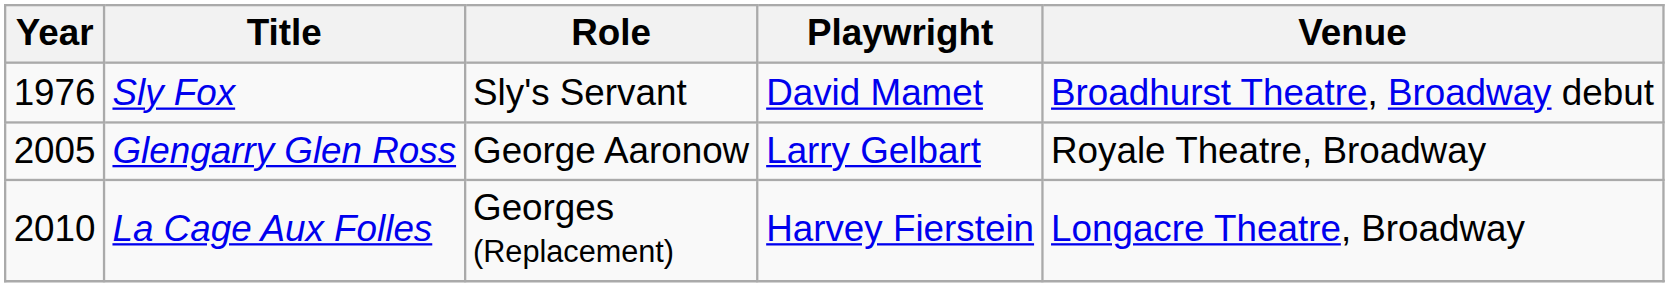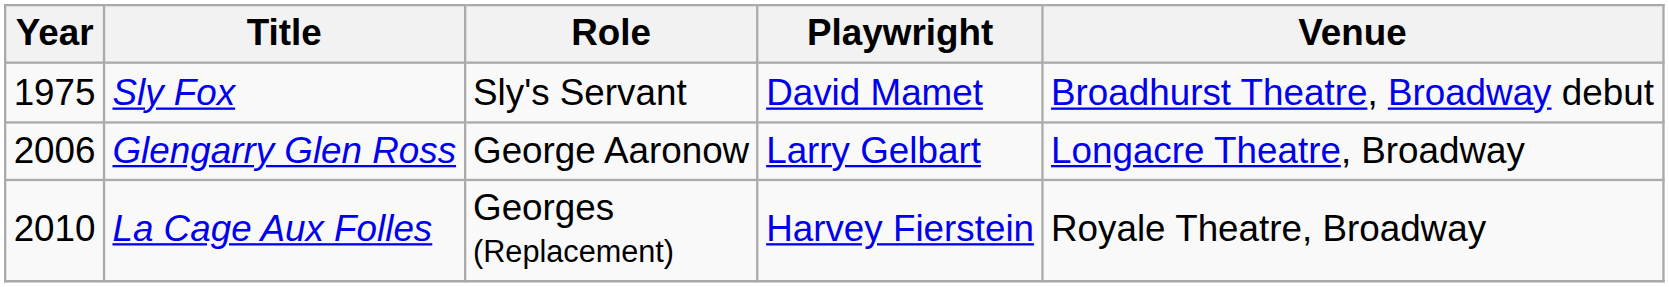Sly Fox | Year: 1976 -> 1975
Glengarry Glen Ross | Year: 2005 -> 2006
Glengarry Glen Ross | Venue: Royale Theatre, Broadway -> Longacre Theatre, Broadway
La Cage Aux Folles | Venue: Longacre Theatre, Broadway -> Royale Theatre, Broadway
